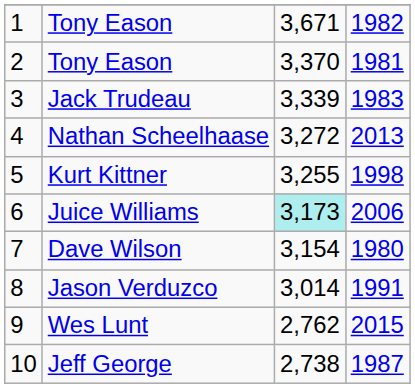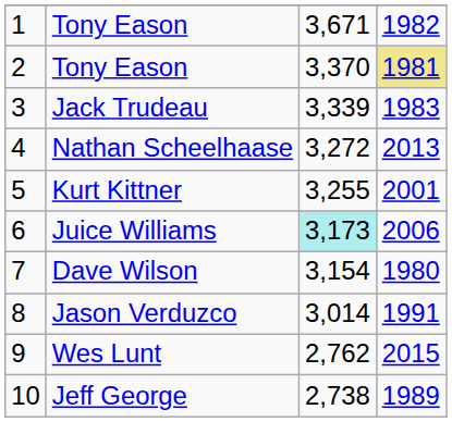2 / Tony Eason | column 4: no background -> khaki background
Kurt Kittner | column 4: 1998 -> 2001
Jeff George | column 4: 1987 -> 1989
